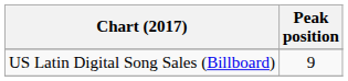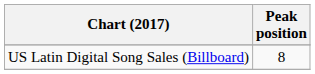US Latin Digital Song Sales (Billboard) | Peak position: 9 -> 8
